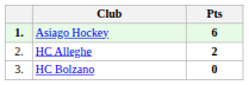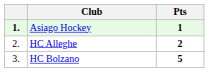Asiago Hockey | Pts: 6 -> 1
HC Bolzano | Pts: 0 -> 5
